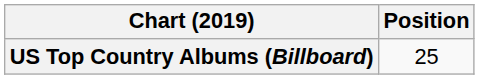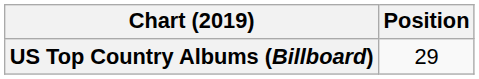US Top Country Albums (Billboard) | Position: 25 -> 29
